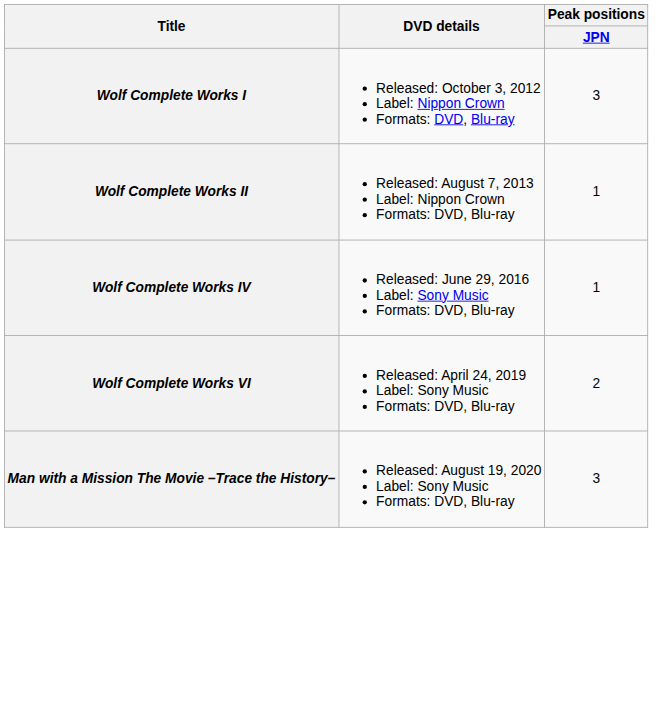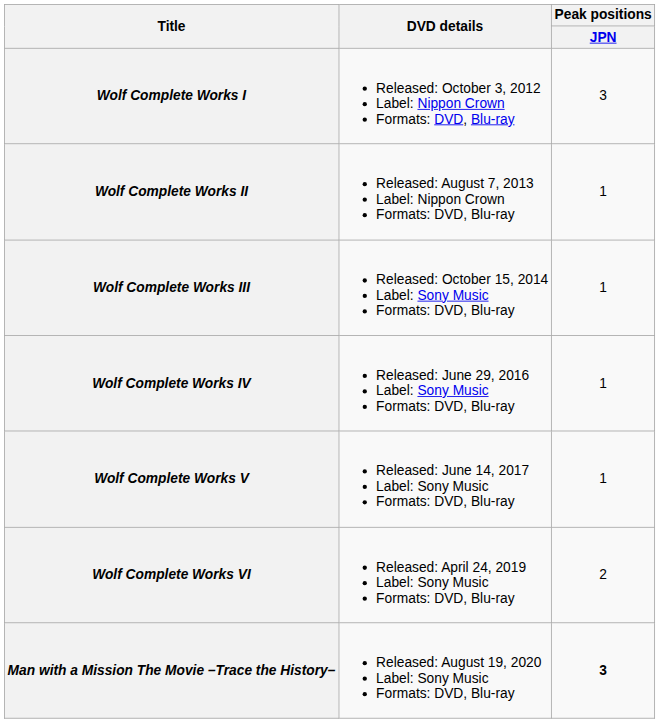+ row: Wolf Complete Works III | Released: October 15, 2014 Label: Sony Music Formats: DVD, Blu-ray | 1
+ row: Wolf Complete Works V | Released: June 14, 2017 Label: Sony Music Formats: DVD, Blu-ray | 1
Man with a Mission The Movie –Trace the History– | Peak positions / JPN: normal -> bold
